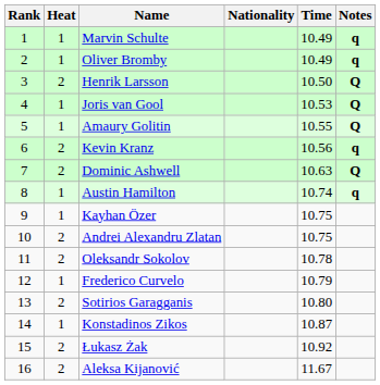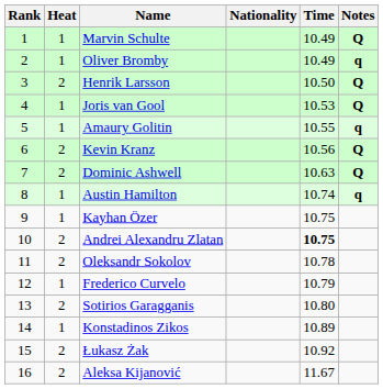Marvin Schulte | Notes: q -> Q
Amaury Golitin | Notes: Q -> q
Kevin Kranz | Notes: q -> Q
Andrei Alexandru Zlatan | Time: normal -> bold
Konstadinos Zikos | Time: 10.87 -> 10.89
